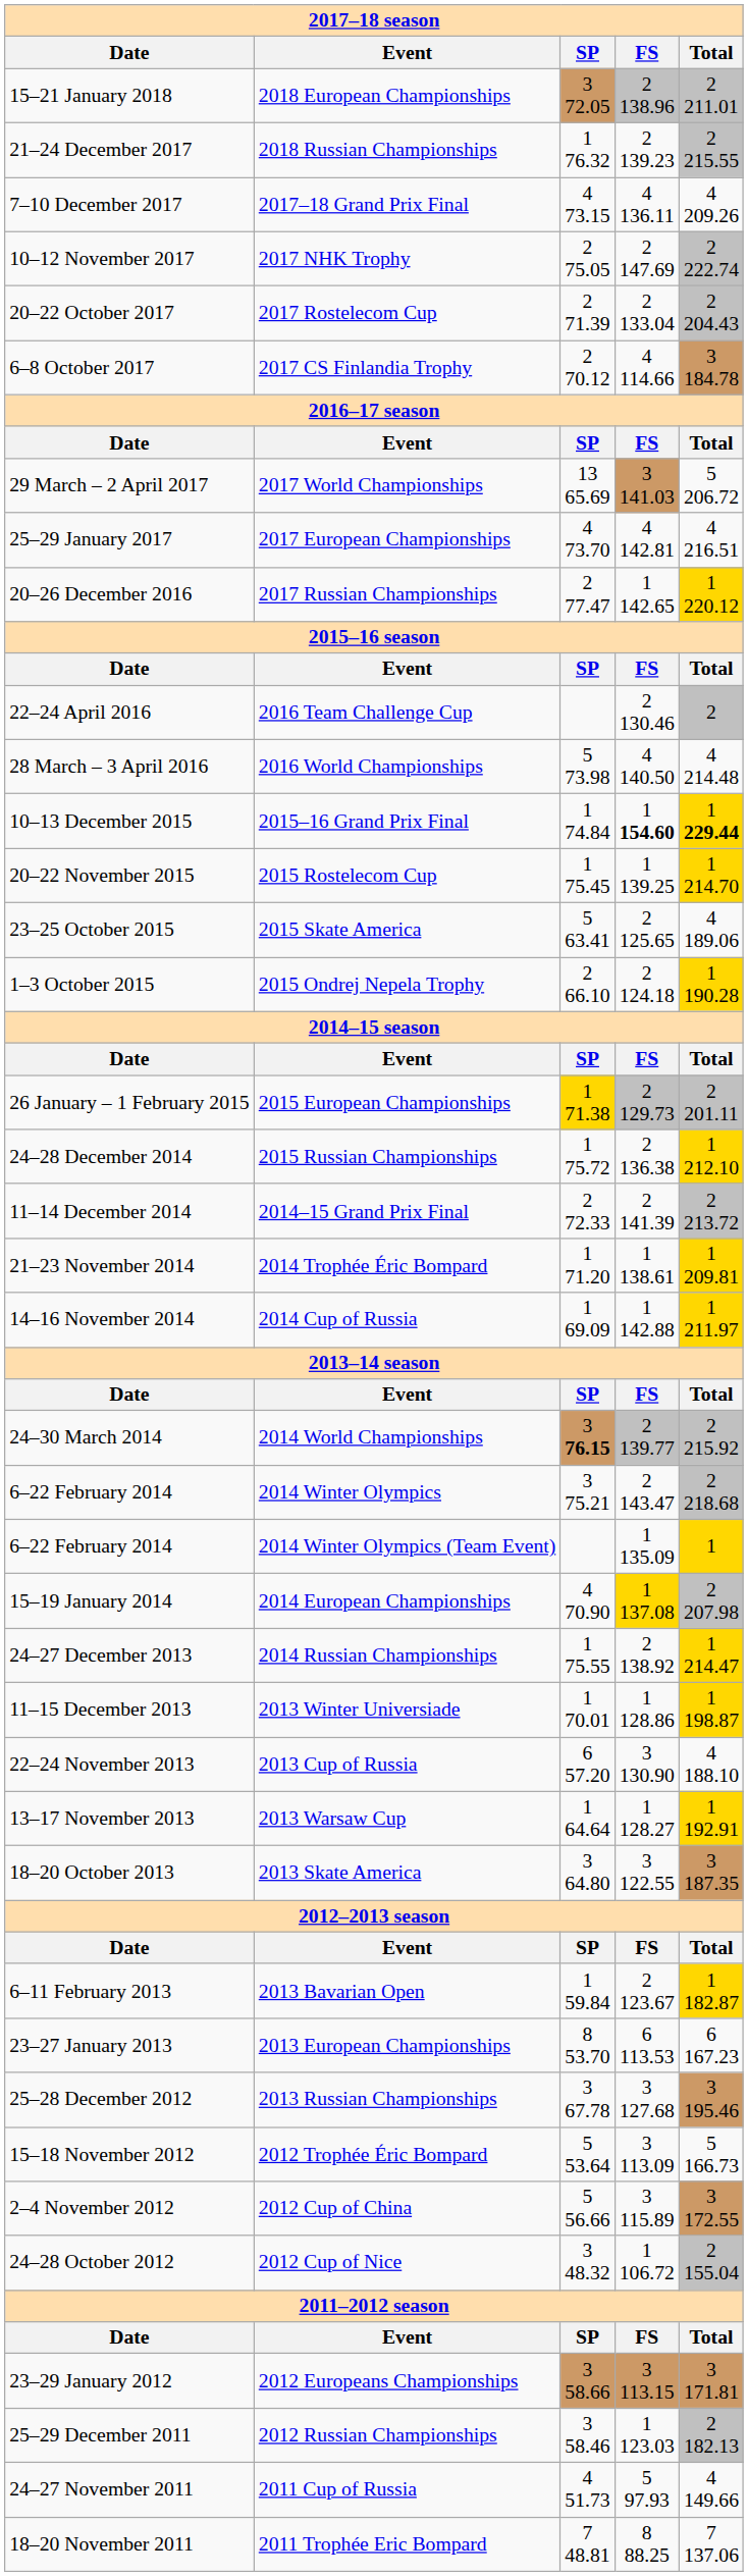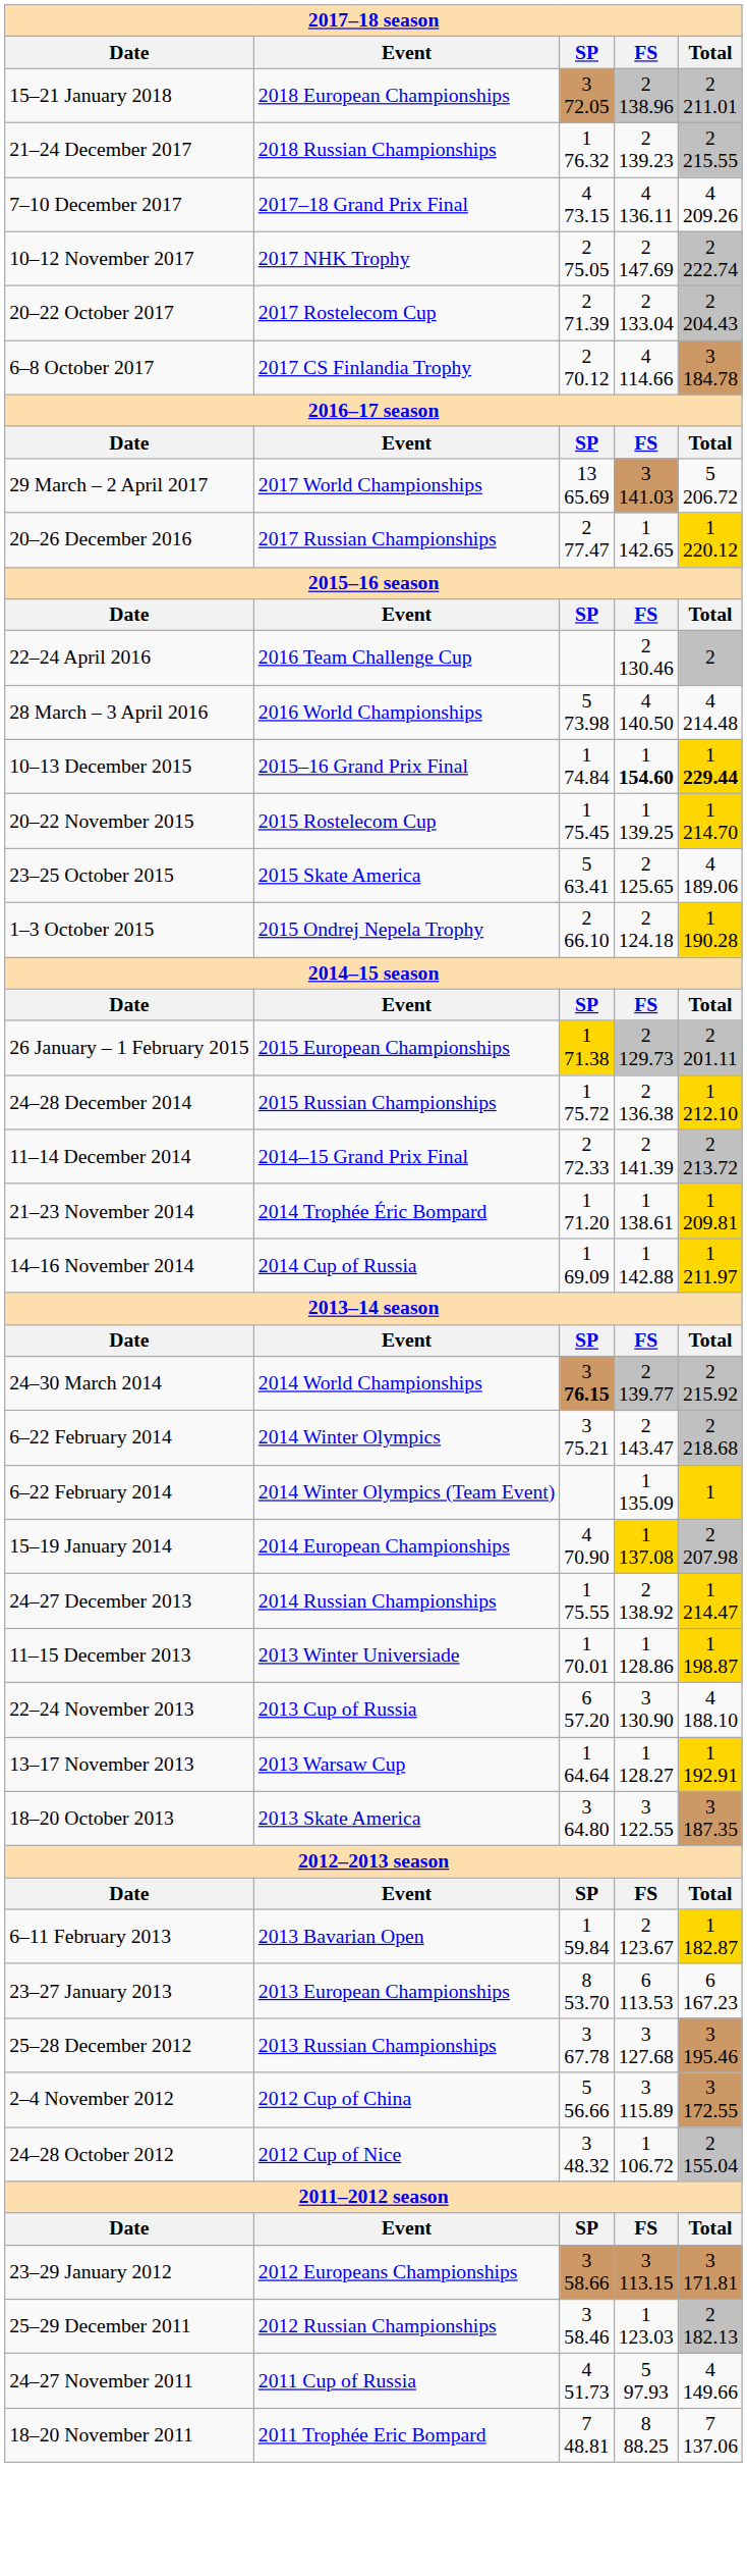- row: 25–29 January 2017 | 2017 European Championships | 4 73.70 | 4 142.81 | 4 216.51
- row: 15–18 November 2012 | 2012 Trophée Éric Bompard | 5 53.64 | 3 113.09 | 5 166.73
